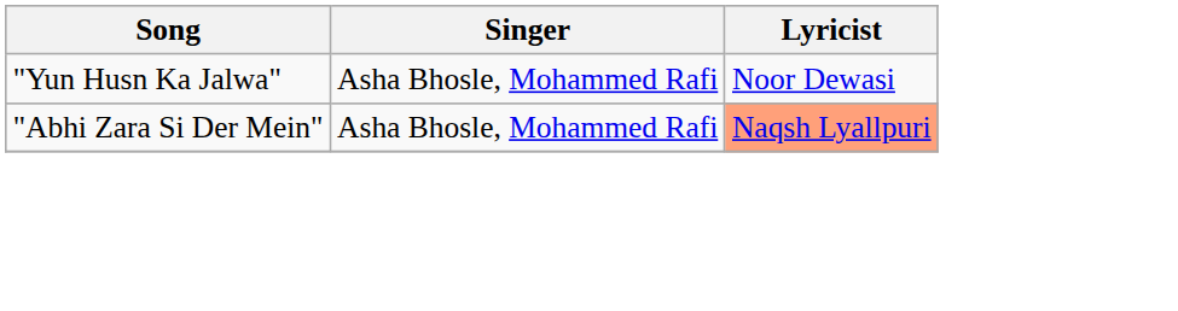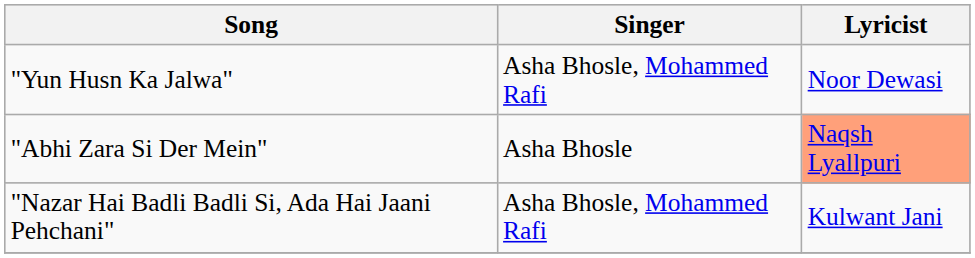"Abhi Zara Si Der Mein" | Singer: Asha Bhosle, Mohammed Rafi -> Asha Bhosle
+ row: "Nazar Hai Badli Badli Si, Ada Hai Jaani Pehchani" | Asha Bhosle, Mohammed Rafi | Kulwant Jani
